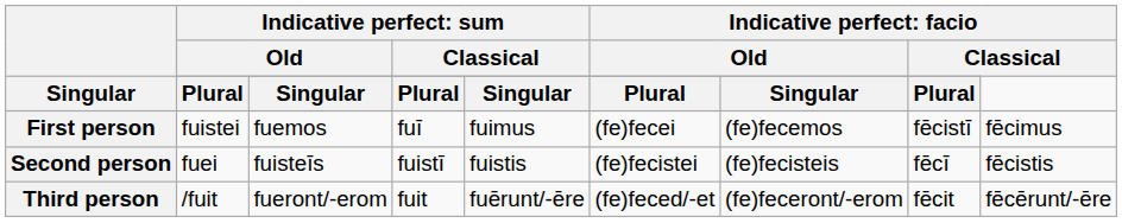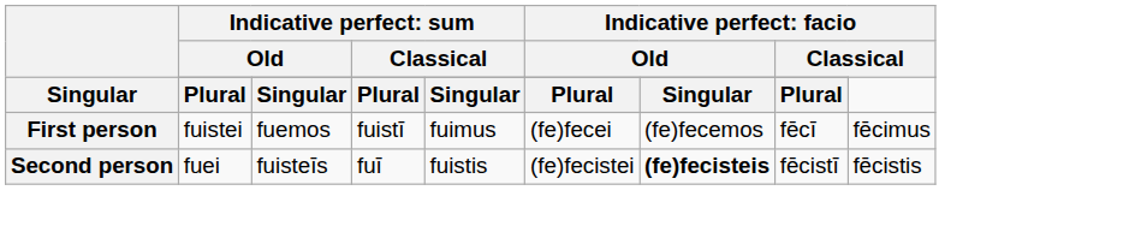First person | column 4: fuī -> fuistī
First person | column 8: fēcistī -> fēcī
Second person | column 4: fuistī -> fuī
Second person | column 7: normal -> bold
Second person | column 8: fēcī -> fēcistī
- row: Third person | /fuit | fueront/-erom | fuit | fuērunt/-ēre | (fe)feced/-et | (fe)feceront/-erom | fēcit | fēcērunt/-ēre
